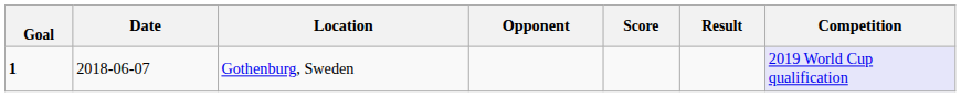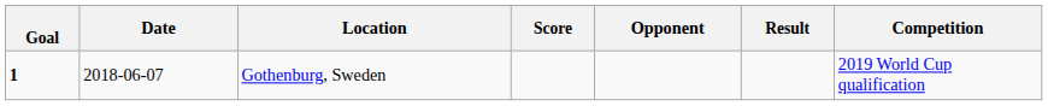columns swapped: Opponent <-> Score
Gothenburg, Sweden | Competition: lavender background -> no background
